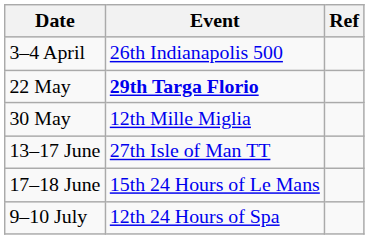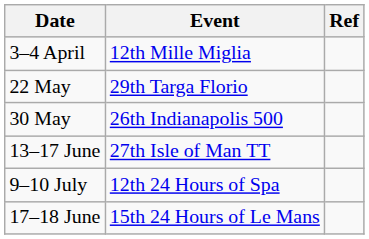3–4 April | Event: 26th Indianapolis 500 -> 12th Mille Miglia
22 May | Event: bold -> normal
30 May | Event: 12th Mille Miglia -> 26th Indianapolis 500
rows swapped: 17–18 June <-> 9–10 July
